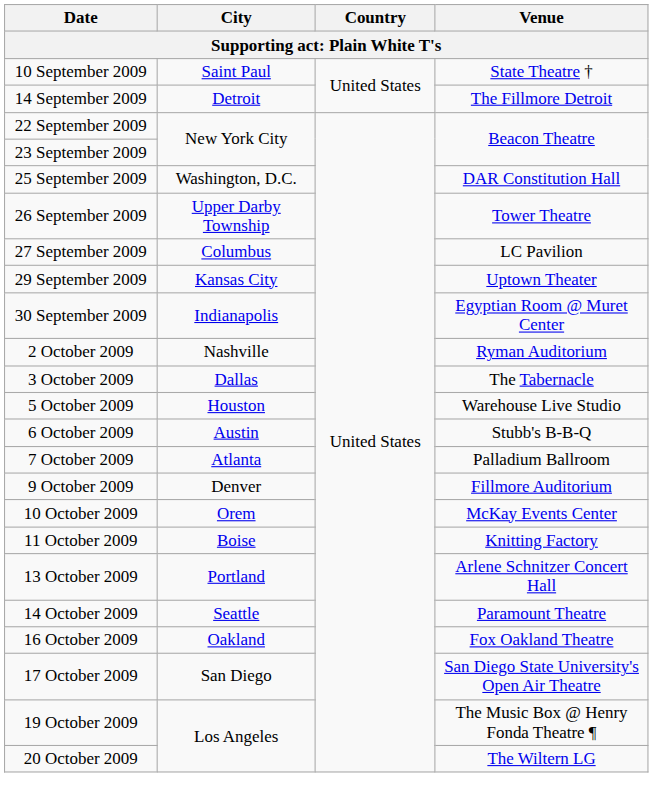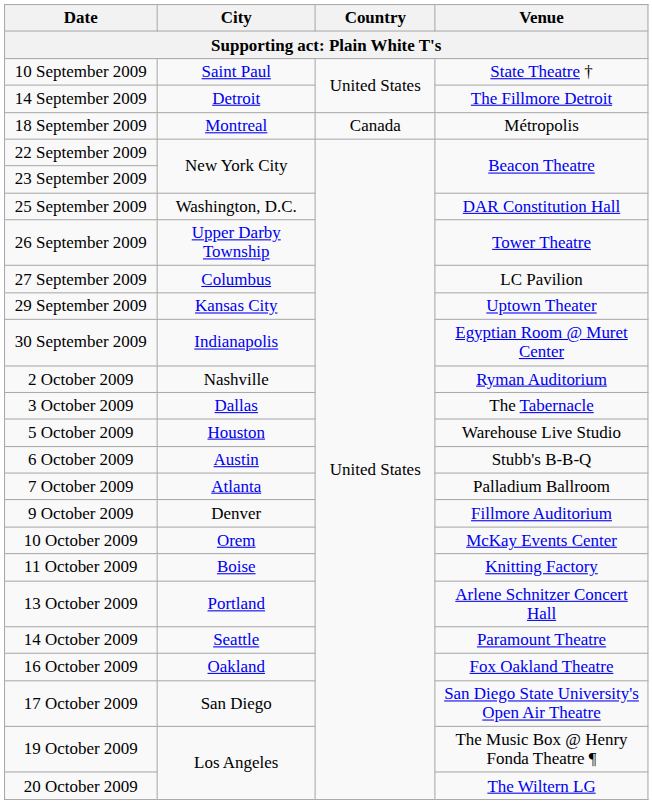+ row: 18 September 2009 | Montreal | Canada | Métropolis
